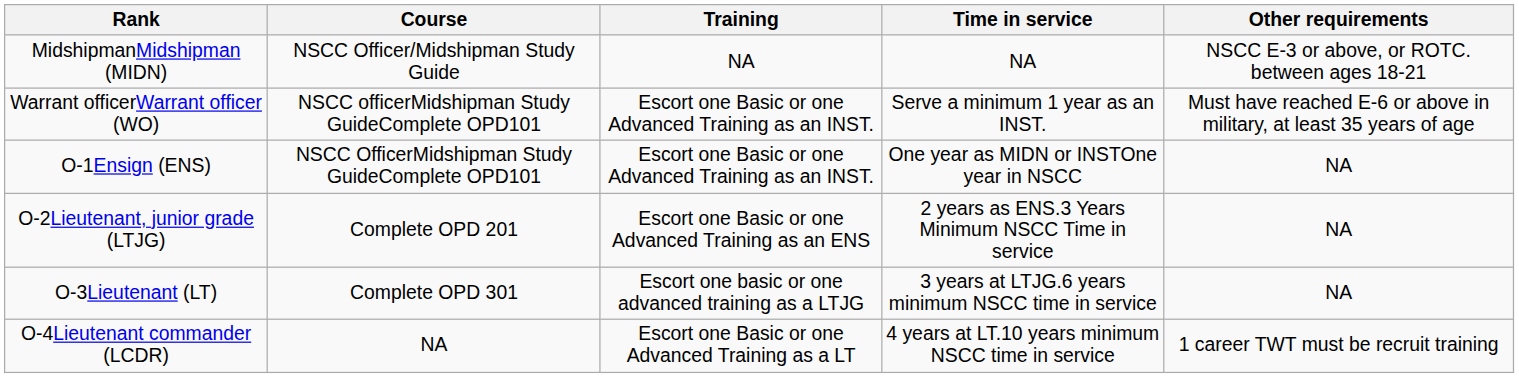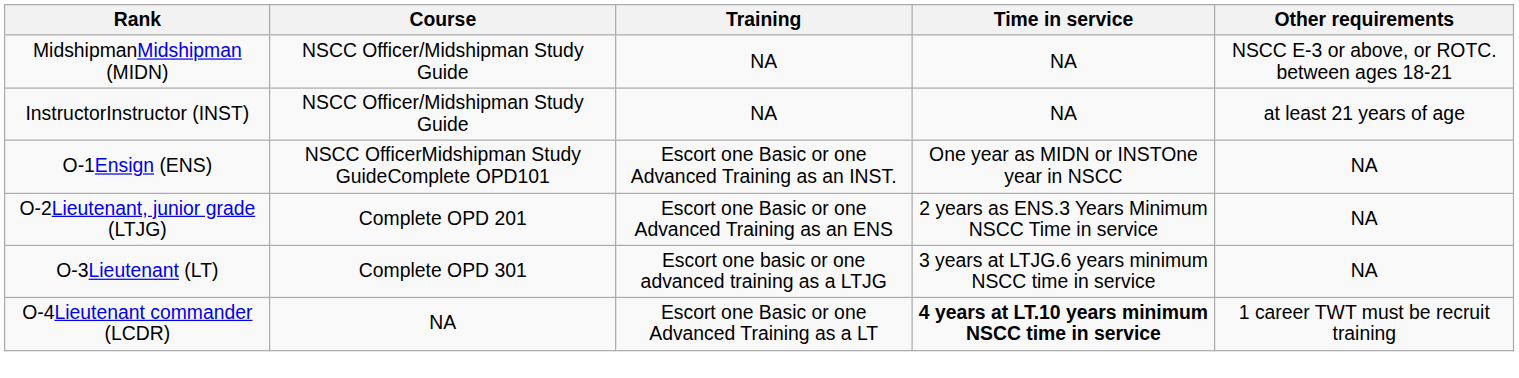+ row: InstructorInstructor (INST) | NSCC Officer/Midshipman Study Guide | NA | NA | at least 21 years of age
- row: Warrant officerWarrant officer (WO) | NSCC officerMidshipman Study GuideComplete OPD101 | Escort one Basic or one Advanced Training as an INST. | Serve a minimum 1 year as an INST. | Must have reached E-6 or above in military, at least 35 years of age
O-4Lieutenant commander (LCDR) | Time in service: normal -> bold
